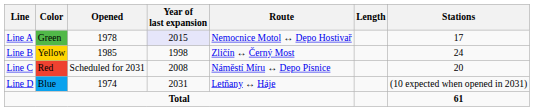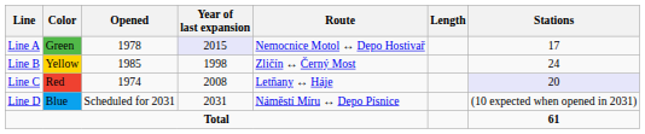Line C | Opened: Scheduled for 2031 -> 1974
Line C | Route: Náměstí Míru ↔ Depo Písnice -> Letňany ↔ Háje
Line C | Stations: no background -> lavender background
Line D | Opened: 1974 -> Scheduled for 2031
Line D | Route: Letňany ↔ Háje -> Náměstí Míru ↔ Depo Písnice
